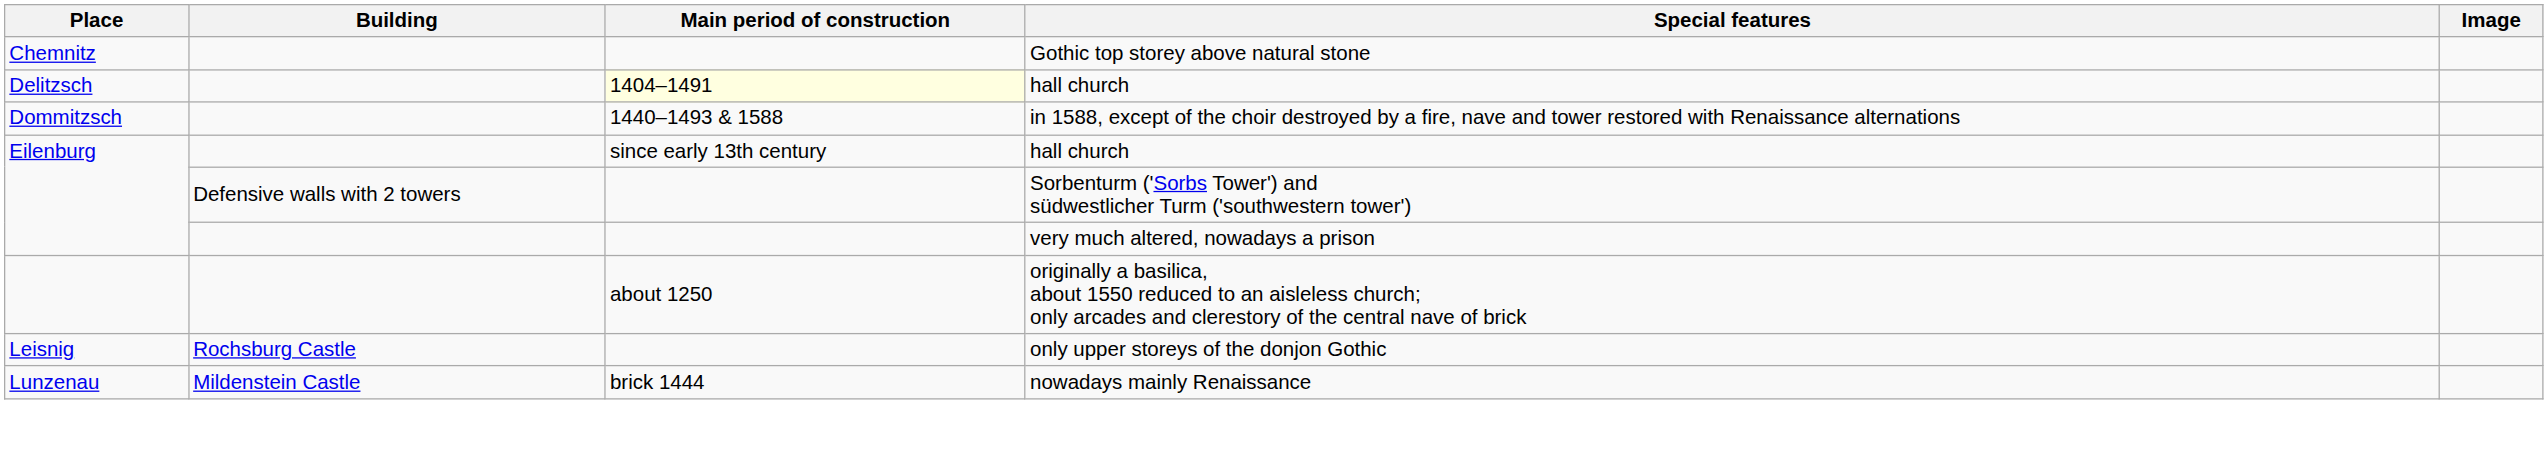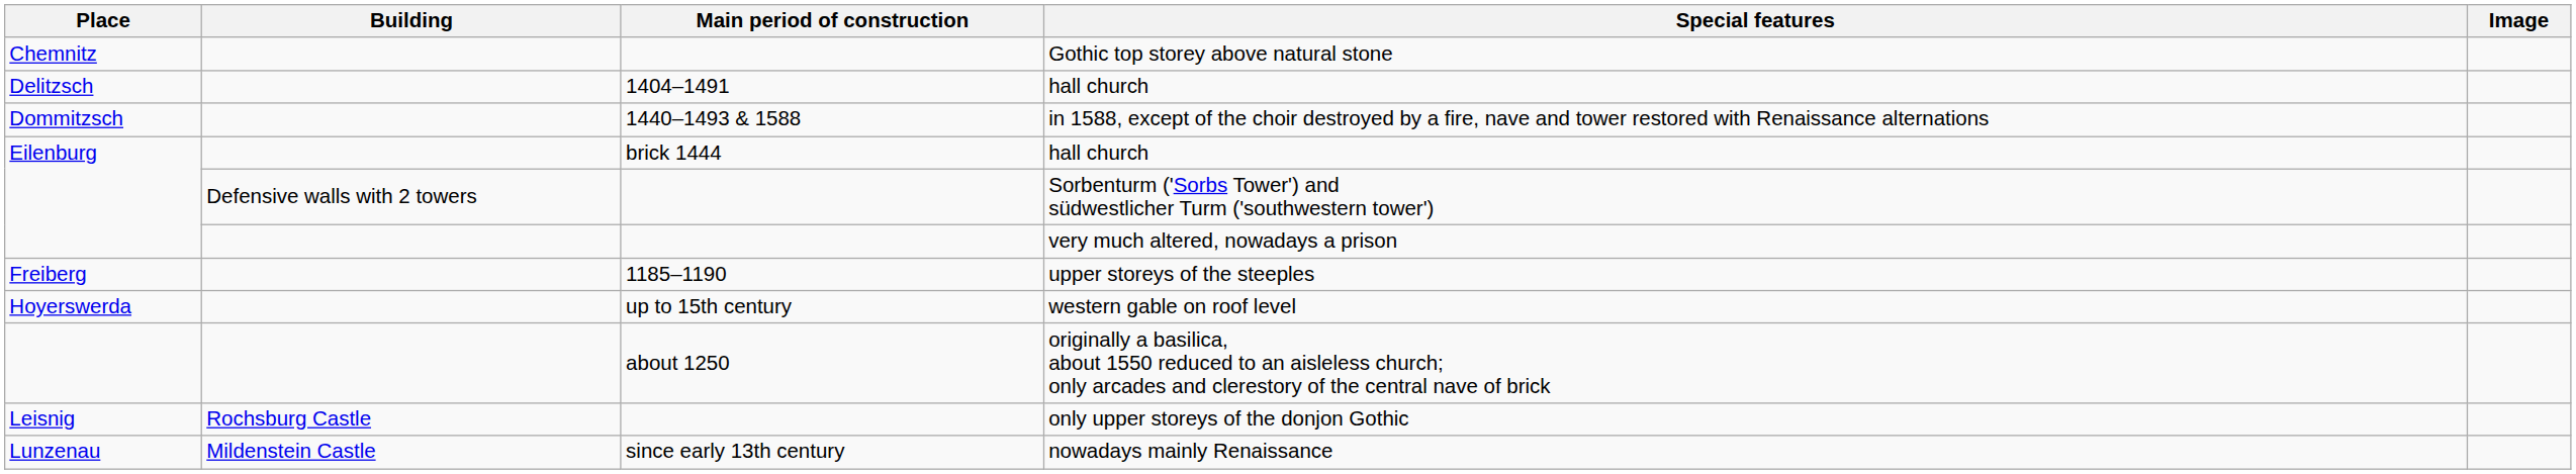Delitzsch / hall church | Main period of construction: lightyellow background -> no background
Eilenburg / hall church | Main period of construction: since early 13th century -> brick 1444
+ row: Freiberg | 1185–1190 | upper storeys of the steeples
+ row: Hoyerswerda | up to 15th century | western gable on roof level
nowadays mainly Renaissance | Main period of construction: brick 1444 -> since early 13th century
